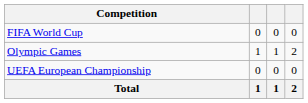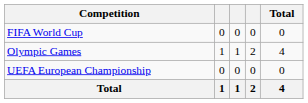+ column: Total | 0 | 4 | 0 | 4
